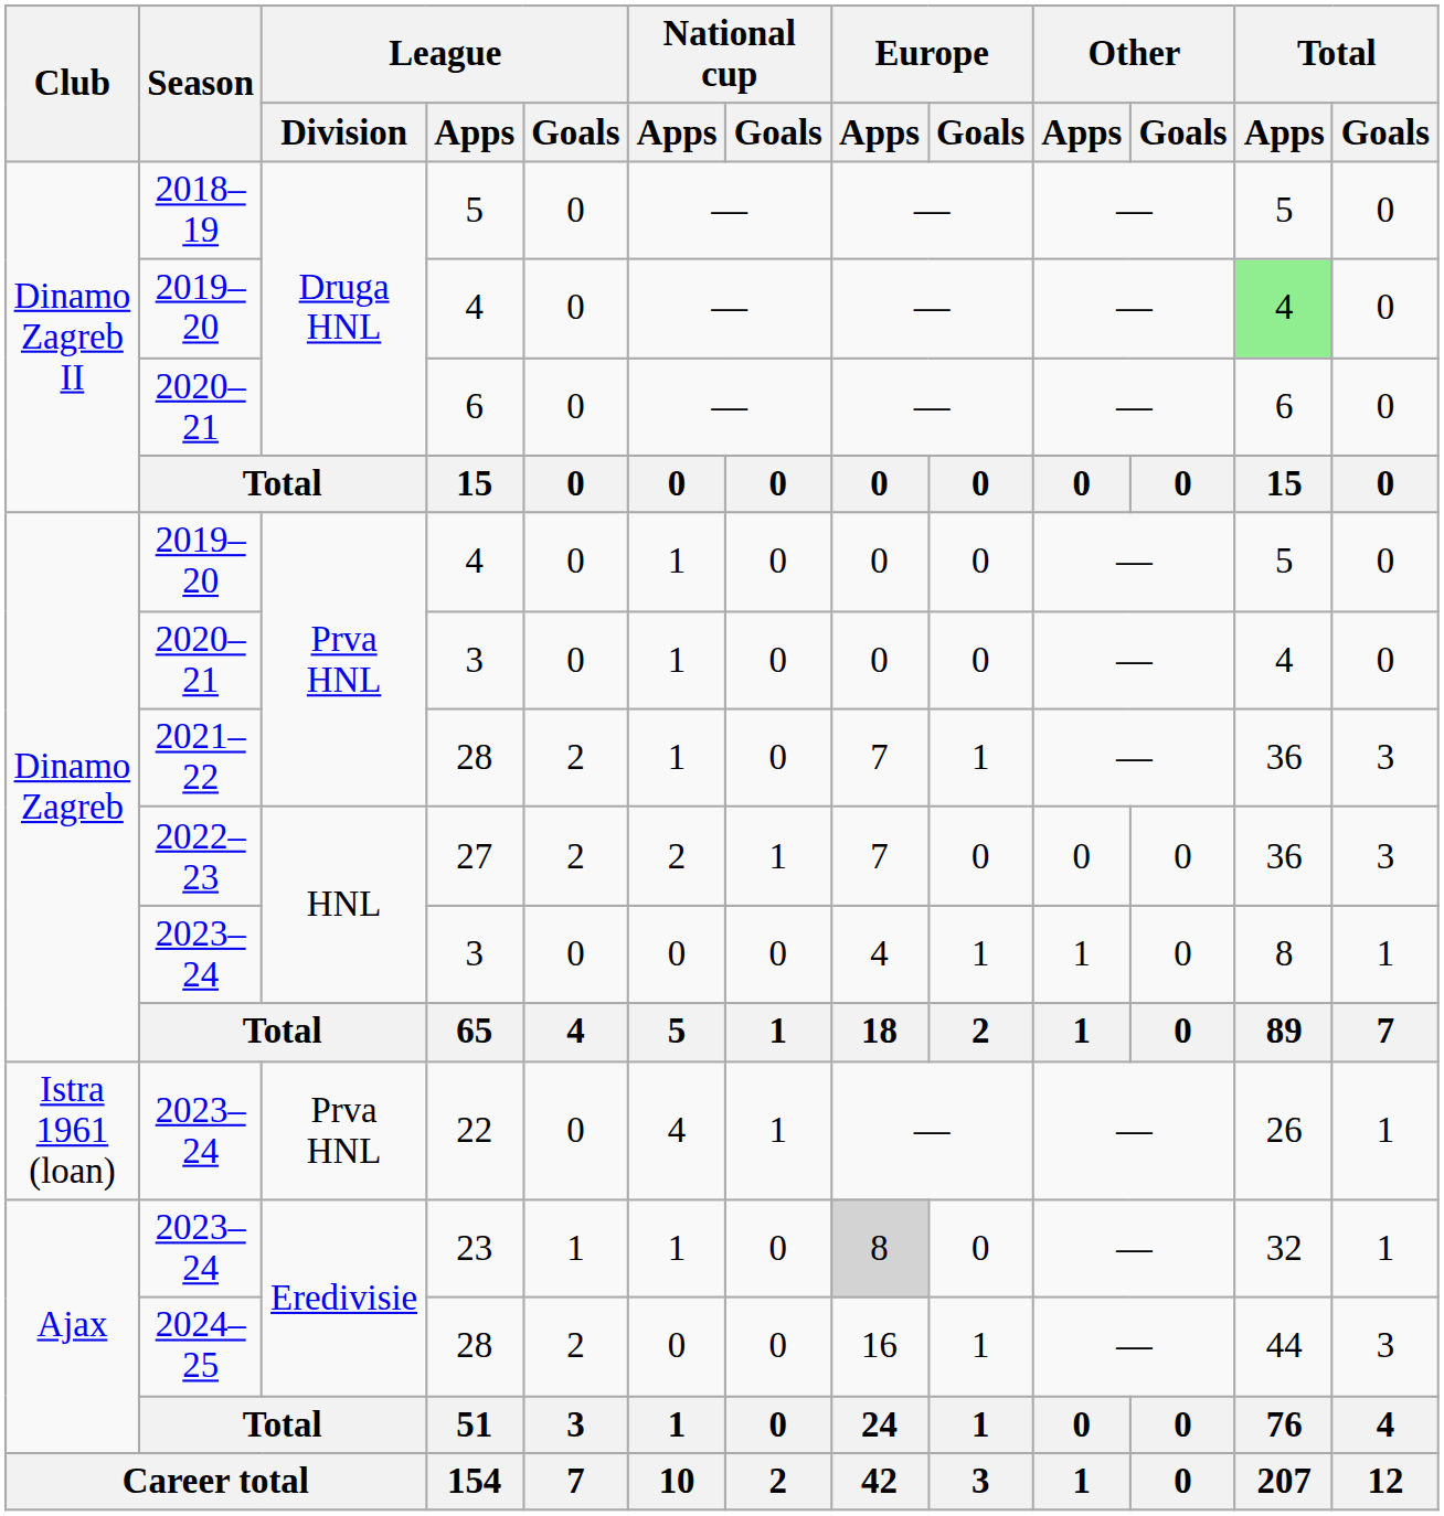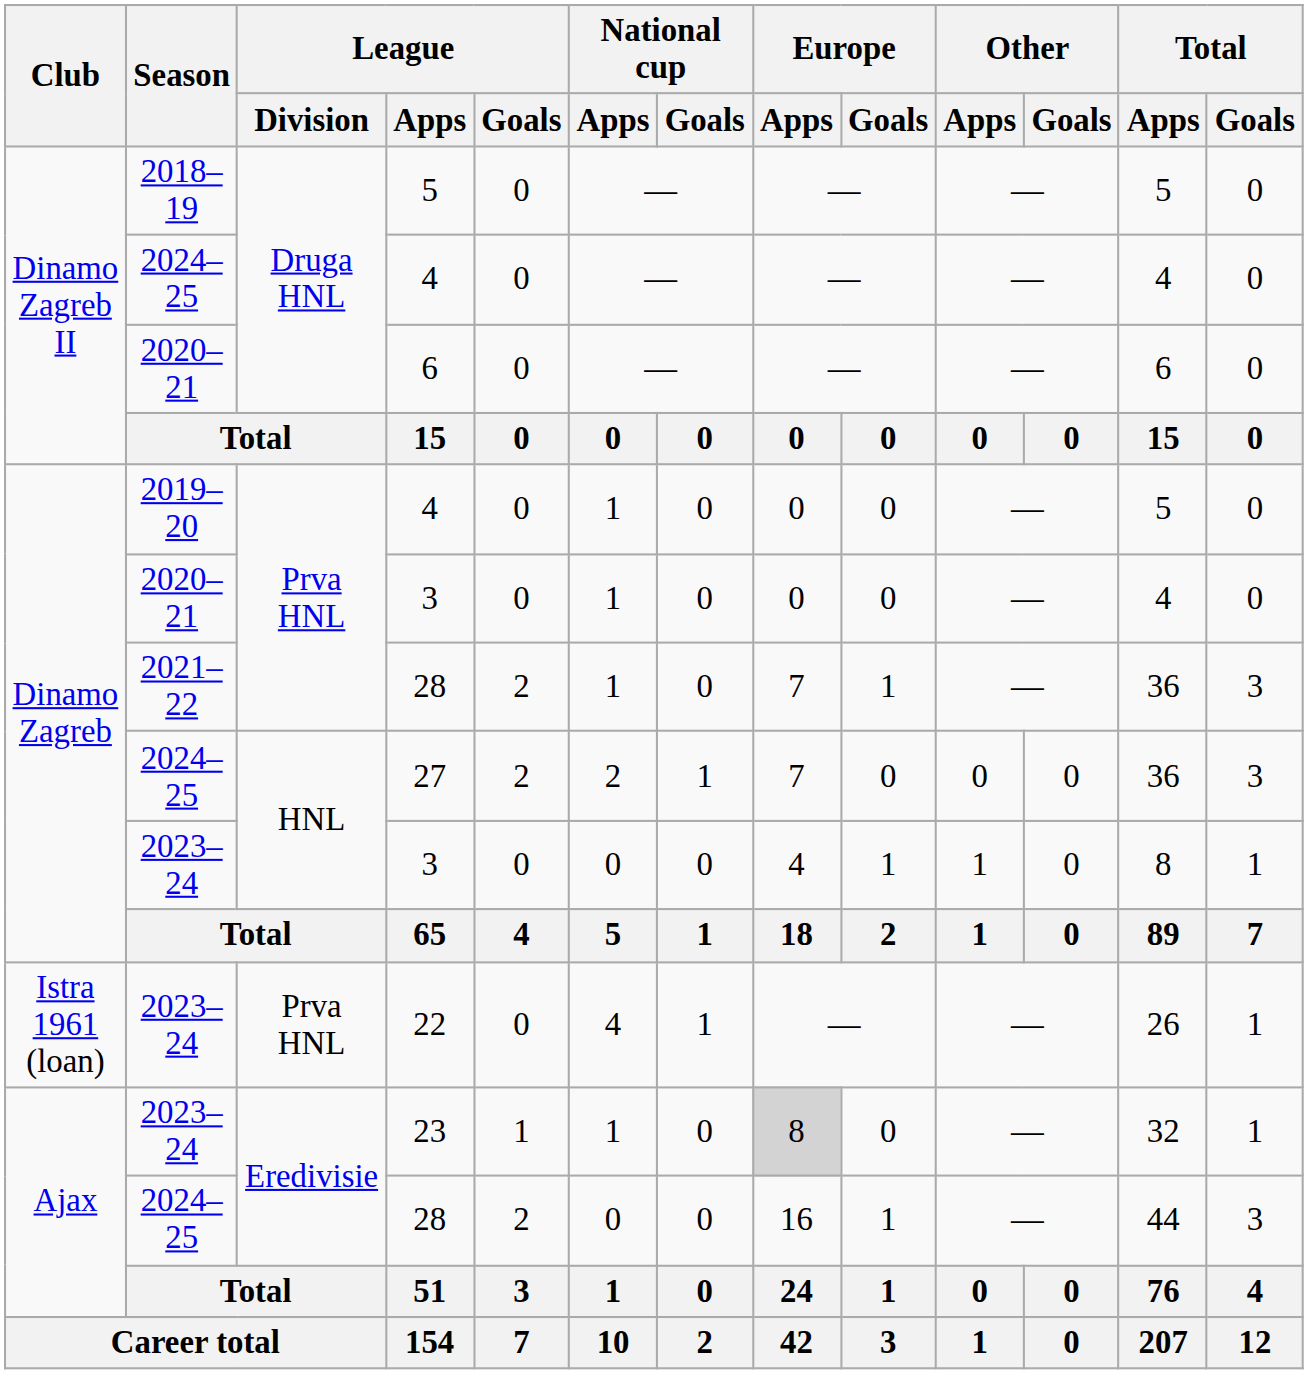Druga HNL / 4 | Season: 2019–20 -> 2024–25
Druga HNL / 4 | Total / Apps: lightgreen background -> no background
27 | Season: 2022–23 -> 2024–25
